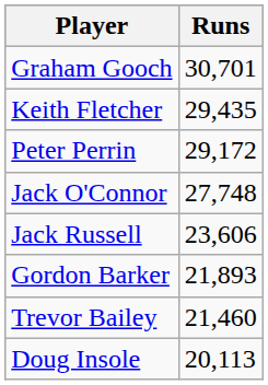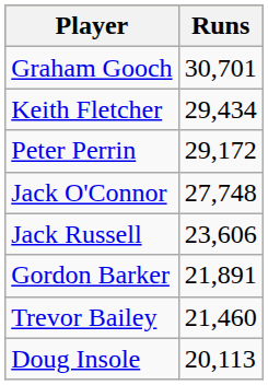Keith Fletcher | Runs: 29,435 -> 29,434
Gordon Barker | Runs: 21,893 -> 21,891
